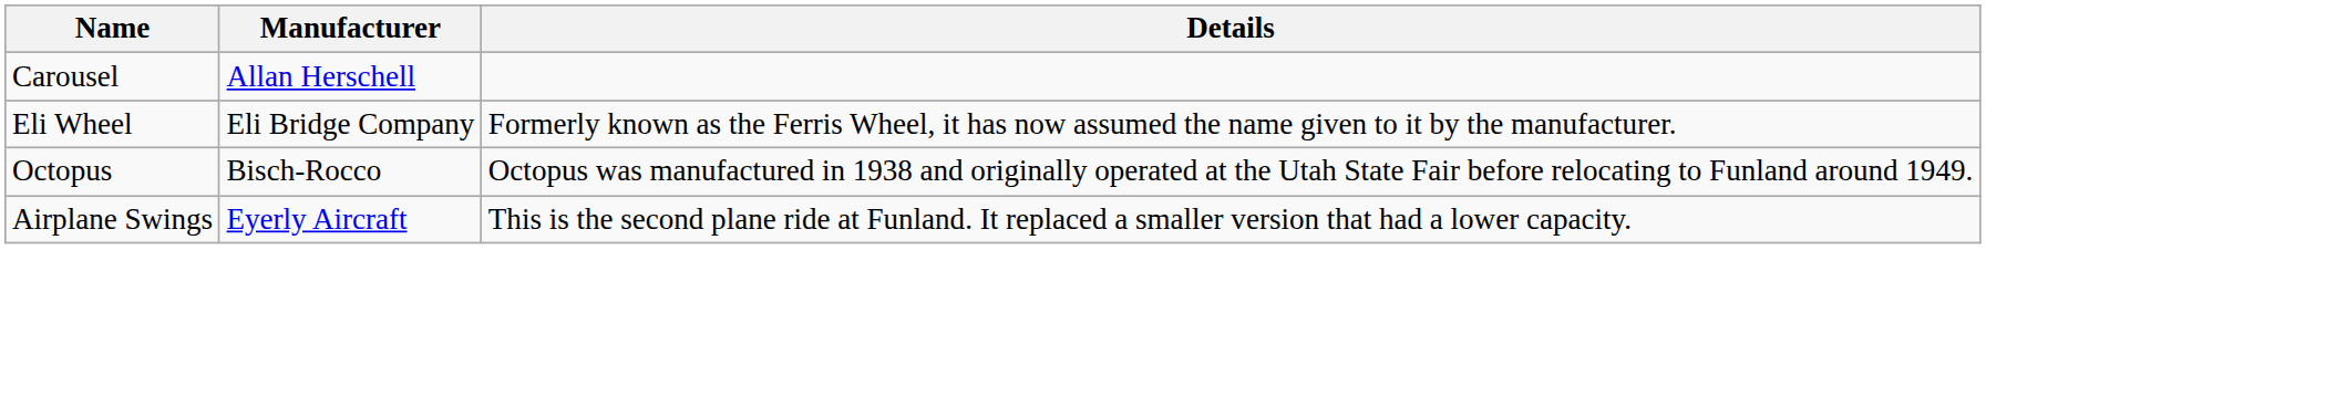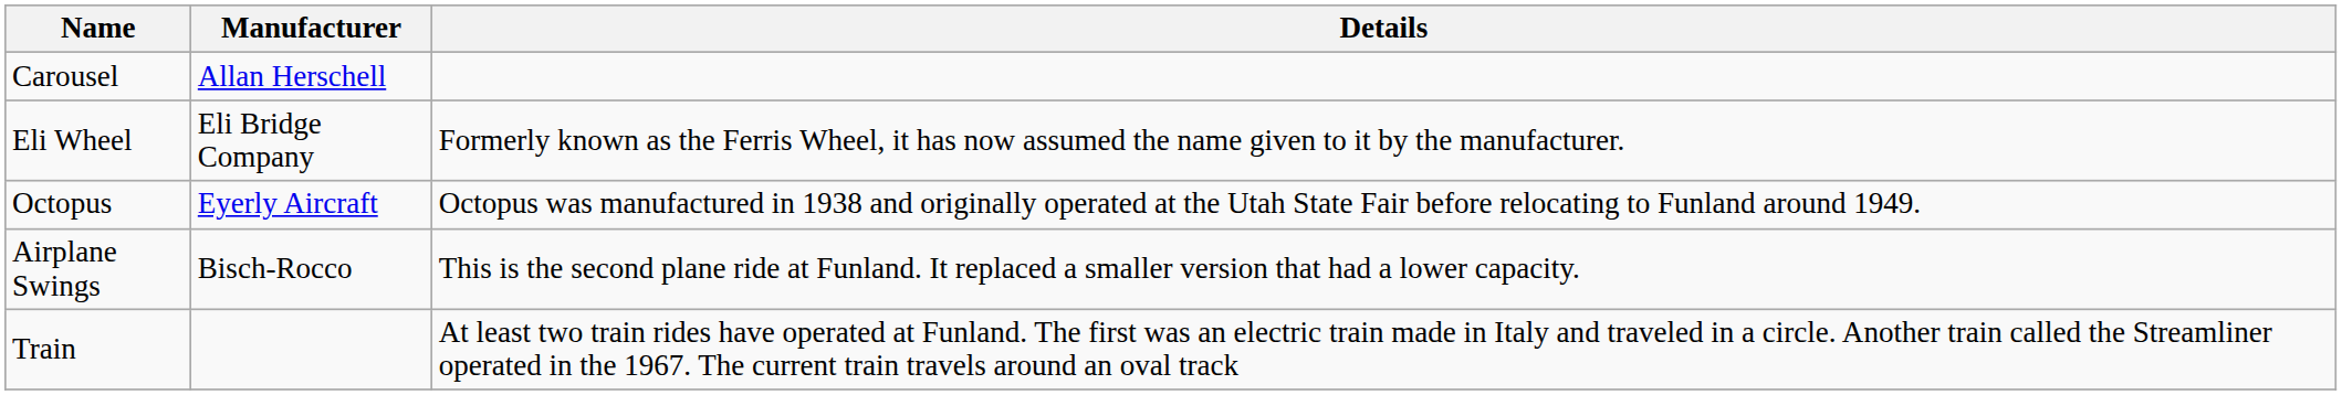Octopus | Manufacturer: Bisch-Rocco -> Eyerly Aircraft
Airplane Swings | Manufacturer: Eyerly Aircraft -> Bisch-Rocco
+ row: Train | At least two train rides have operated at Funland. The first was an electric train made in Italy and traveled in a circle. Another train called the Streamliner operated in the 1967. The current train travels around an oval track
